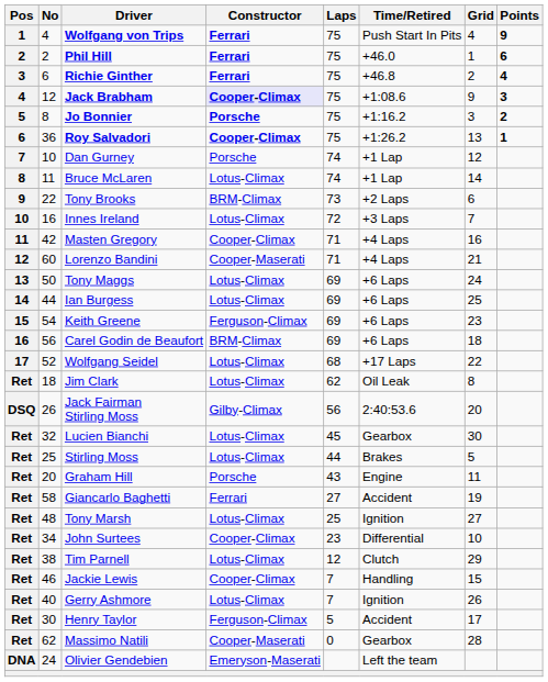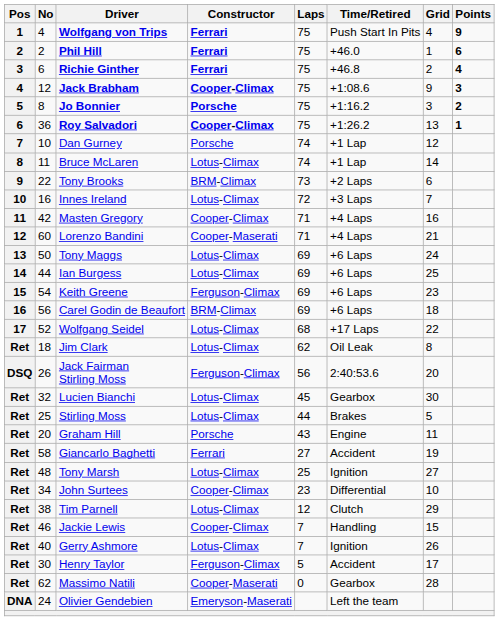Jack Brabham | Constructor: lavender background -> no background
Jack Fairman Stirling Moss | Constructor: Gilby-Climax -> Ferguson-Climax
